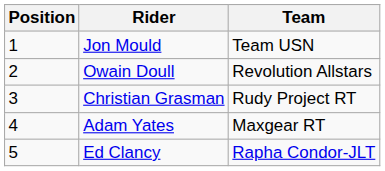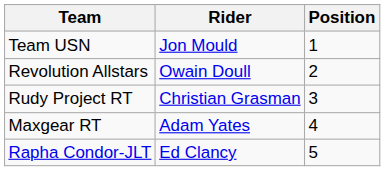columns swapped: Position <-> Team
